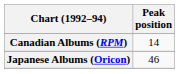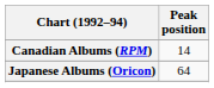Japanese Albums (Oricon) | Peak position: 46 -> 64
